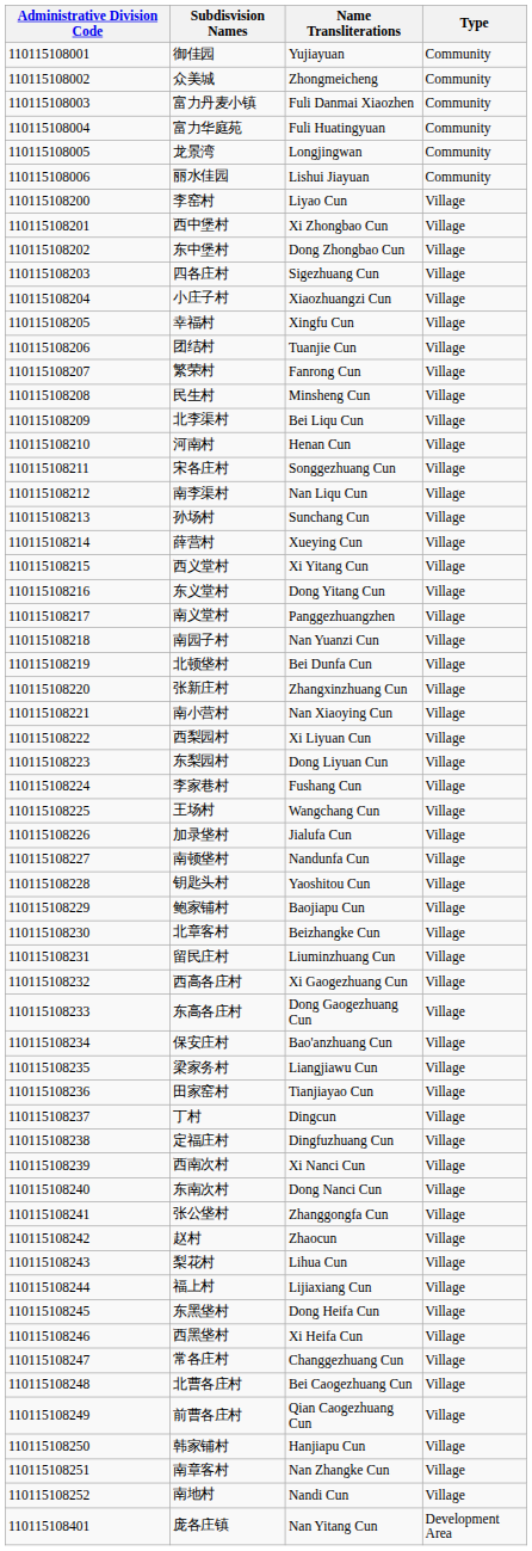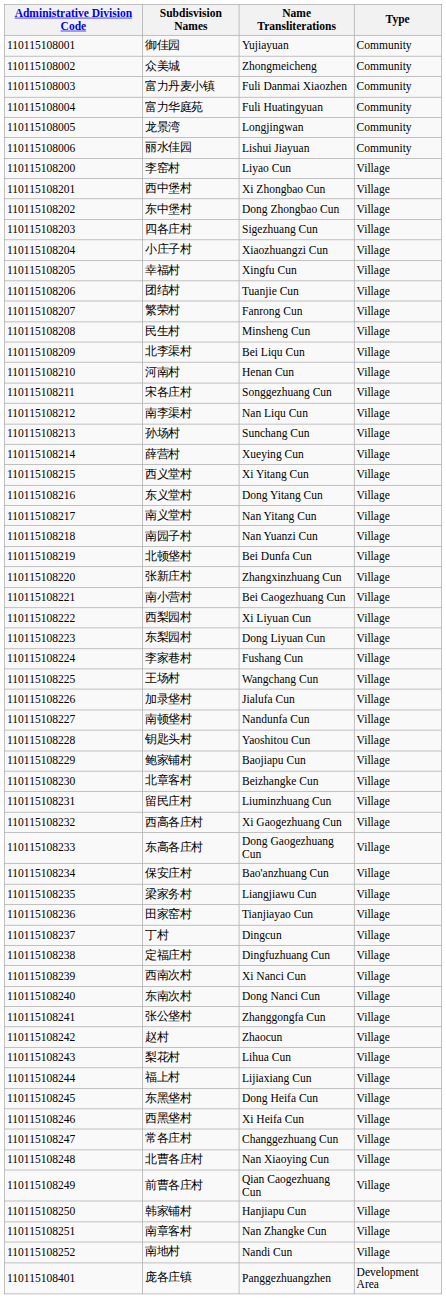南义堂村 | Name Transliterations: Panggezhuangzhen -> Nan Yitang Cun
南小营村 | Name Transliterations: Nan Xiaoying Cun -> Bei Caogezhuang Cun
北曹各庄村 | Name Transliterations: Bei Caogezhuang Cun -> Nan Xiaoying Cun
庞各庄镇 | Name Transliterations: Nan Yitang Cun -> Panggezhuangzhen
